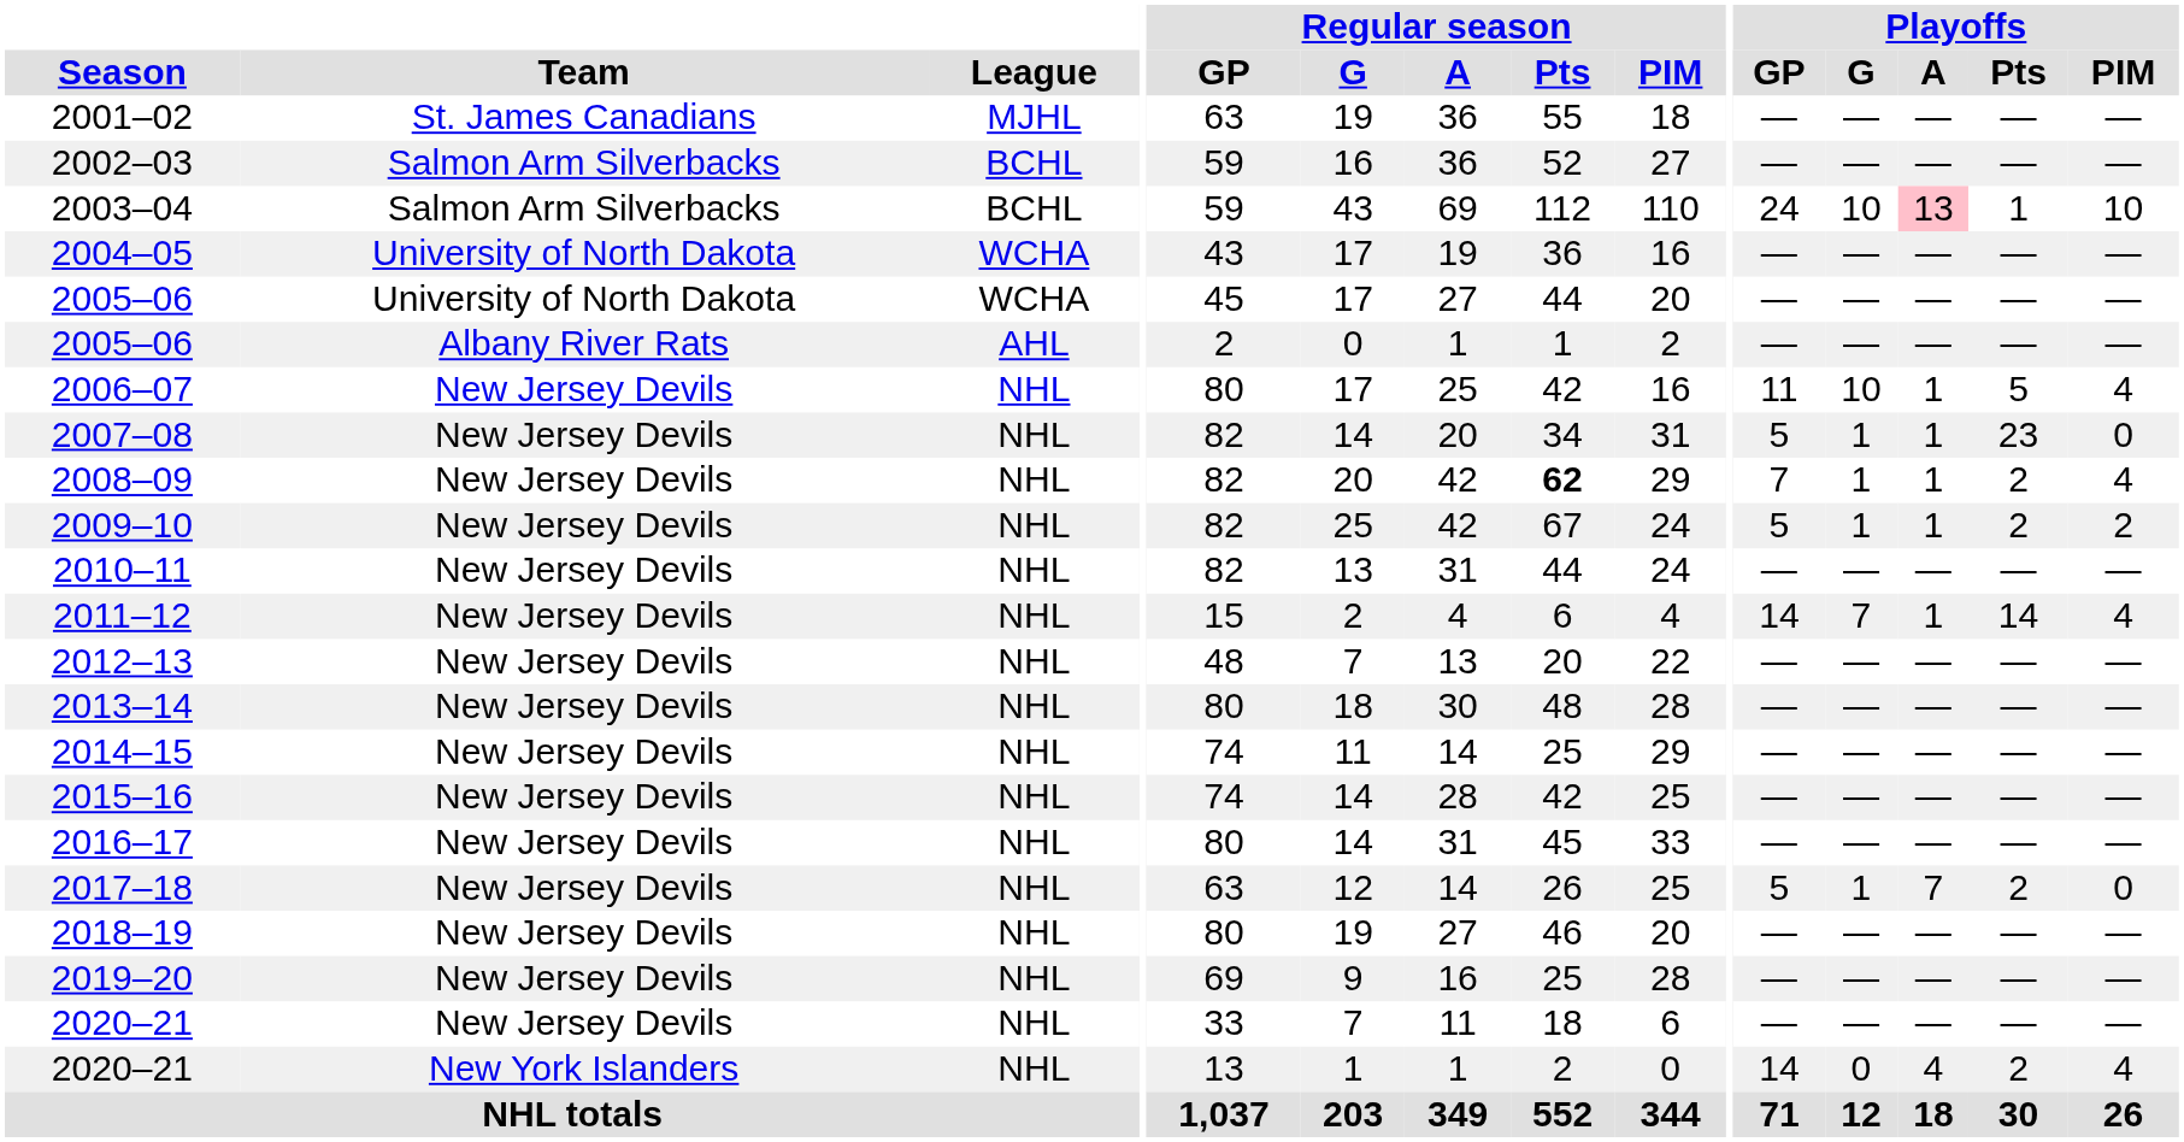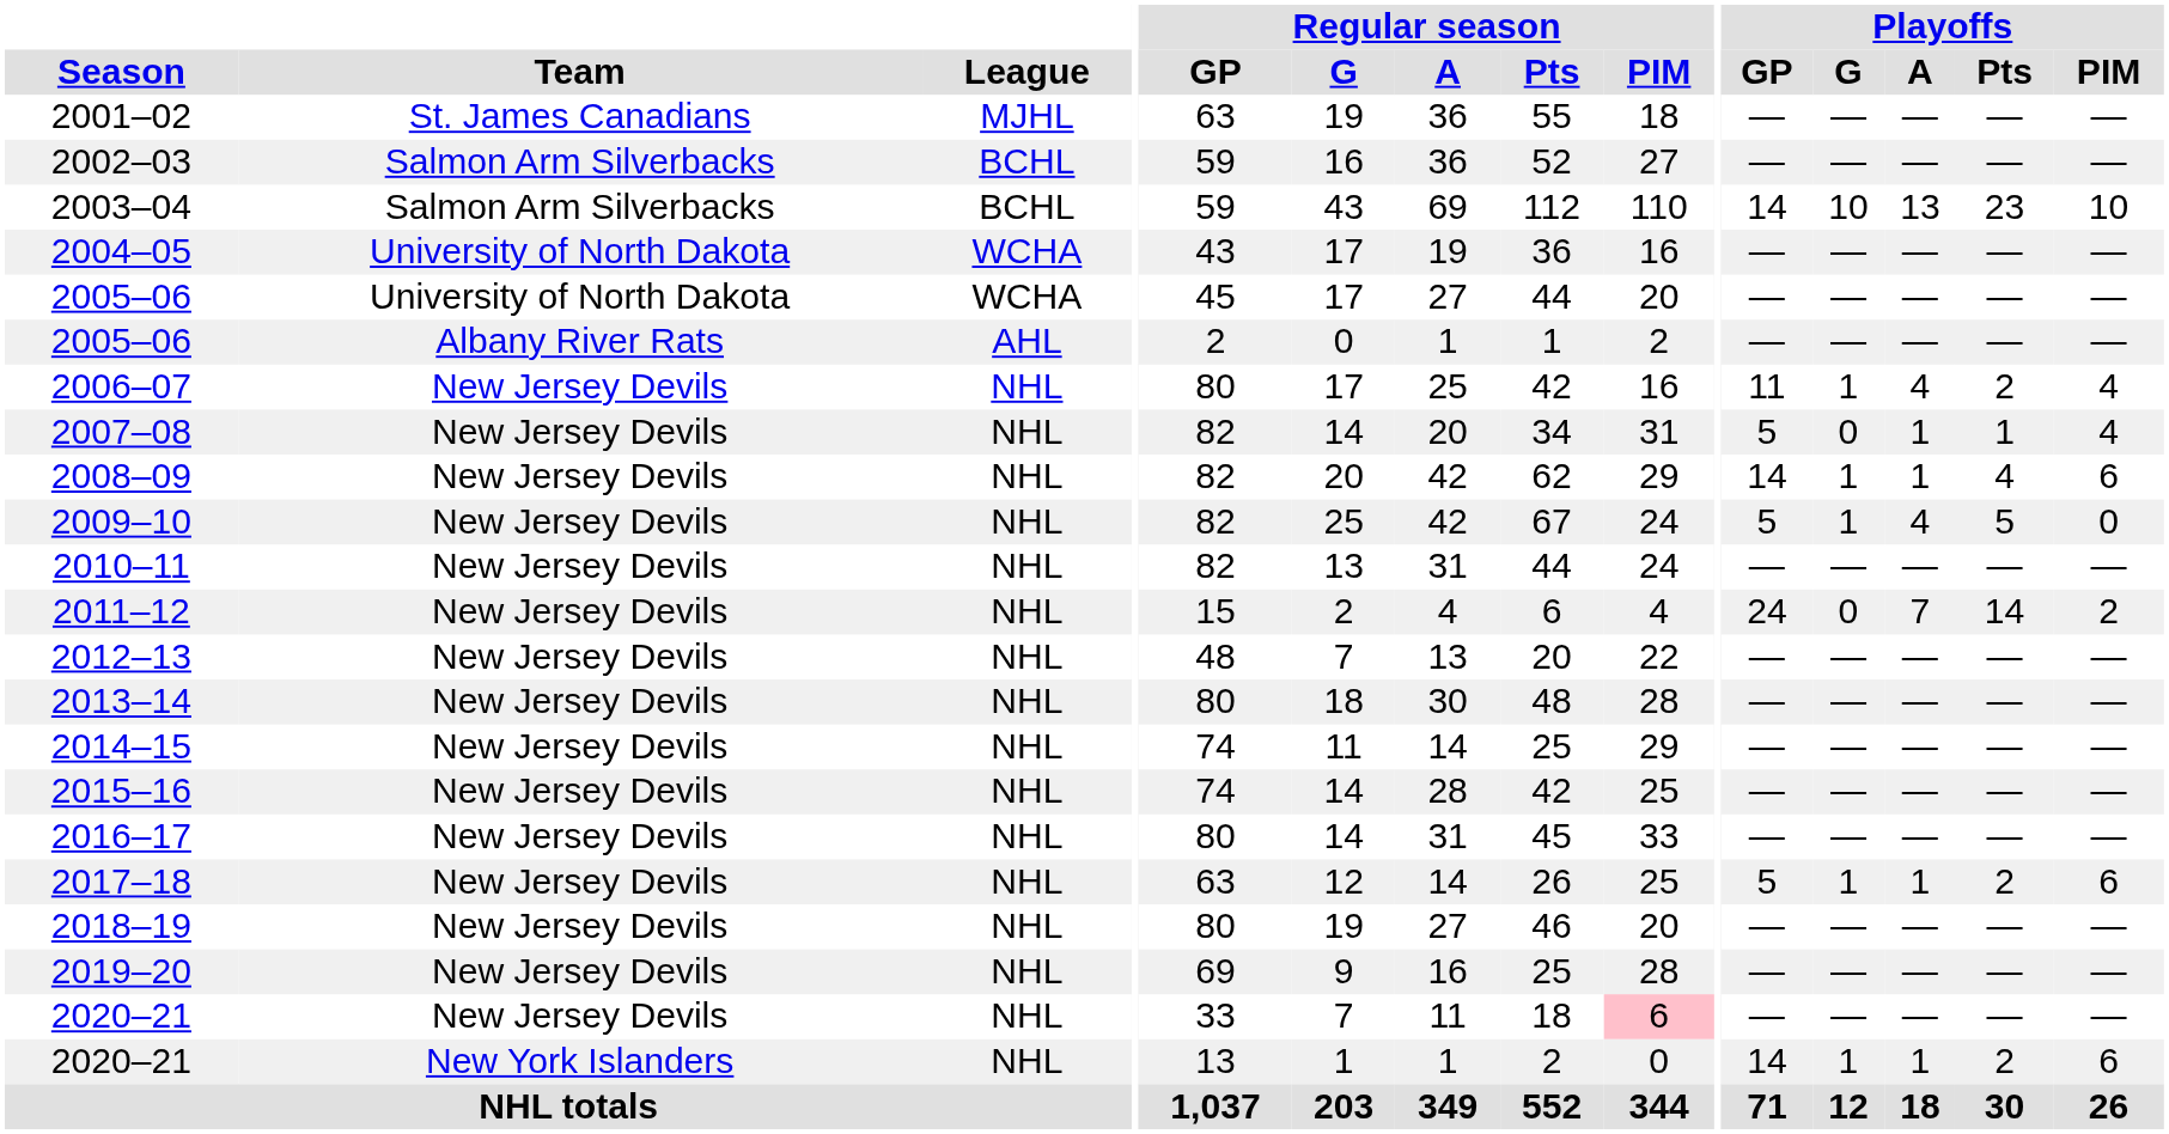2003–04 | Playoffs / GP: 24 -> 14
2003–04 | Playoffs / A: pink background -> no background
2003–04 | Playoffs / Pts: 1 -> 23
2006–07 | Playoffs / G: 10 -> 1
2006–07 | Playoffs / A: 1 -> 4
2006–07 | Playoffs / Pts: 5 -> 2
2007–08 | Playoffs / G: 1 -> 0
2007–08 | Playoffs / Pts: 23 -> 1
2007–08 | Playoffs / PIM: 0 -> 4
2008–09 | Regular season / Pts: bold -> normal
2008–09 | Playoffs / GP: 7 -> 14
2008–09 | Playoffs / Pts: 2 -> 4
2008–09 | Playoffs / PIM: 4 -> 6
2009–10 | Playoffs / A: 1 -> 4
2009–10 | Playoffs / Pts: 2 -> 5
2009–10 | Playoffs / PIM: 2 -> 0
2011–12 | Playoffs / GP: 14 -> 24
2011–12 | Playoffs / G: 7 -> 0
2011–12 | Playoffs / A: 1 -> 7
2011–12 | Playoffs / PIM: 4 -> 2
2017–18 | Playoffs / A: 7 -> 1
2017–18 | Playoffs / PIM: 0 -> 6
2020–21 / New Jersey Devils | Regular season / PIM: no background -> pink background
2020–21 / New York Islanders | Playoffs / G: 0 -> 1
2020–21 / New York Islanders | Playoffs / A: 4 -> 1
2020–21 / New York Islanders | Playoffs / PIM: 4 -> 6
